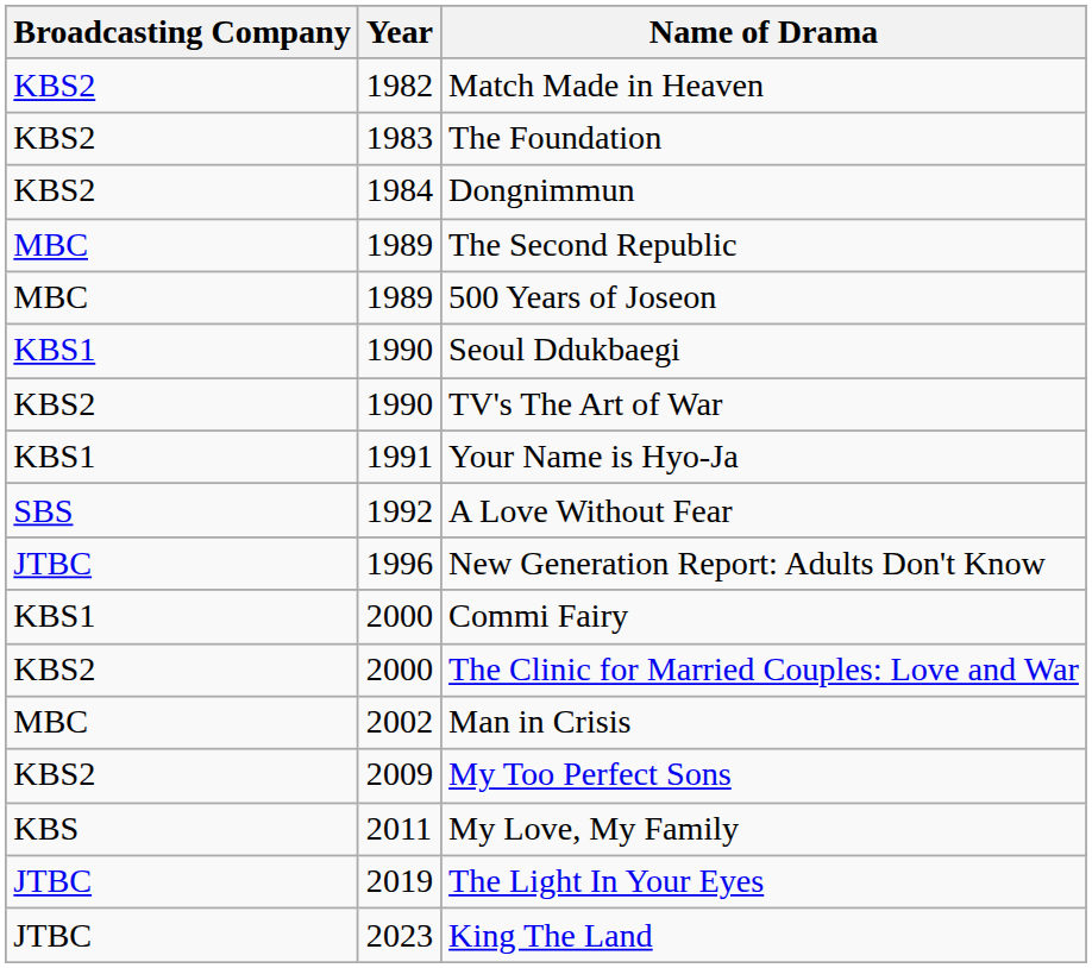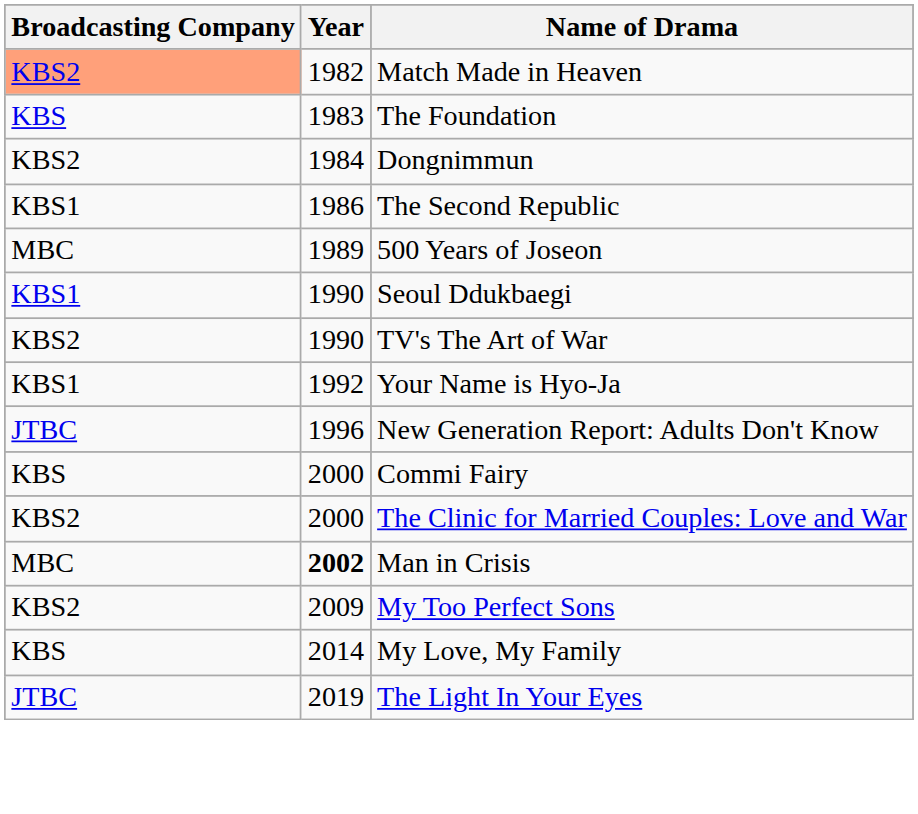Match Made in Heaven | Broadcasting Company: no background -> lightsalmon background
The Foundation | Broadcasting Company: KBS2 -> KBS
The Second Republic | Broadcasting Company: MBC -> KBS1
The Second Republic | Year: 1989 -> 1986
Your Name is Hyo-Ja | Year: 1991 -> 1992
- row: SBS | 1992 | A Love Without Fear
Commi Fairy | Broadcasting Company: KBS1 -> KBS
Man in Crisis | Year: normal -> bold
My Love, My Family | Year: 2011 -> 2014
- row: JTBC | 2023 | King The Land
